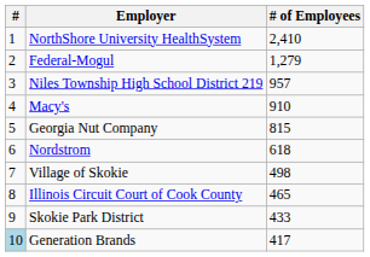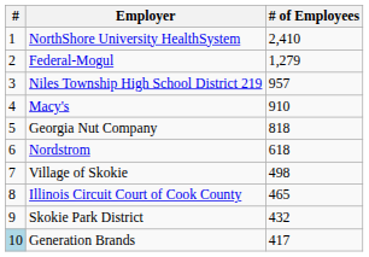Georgia Nut Company | # of Employees: 815 -> 818
Skokie Park District | # of Employees: 433 -> 432
